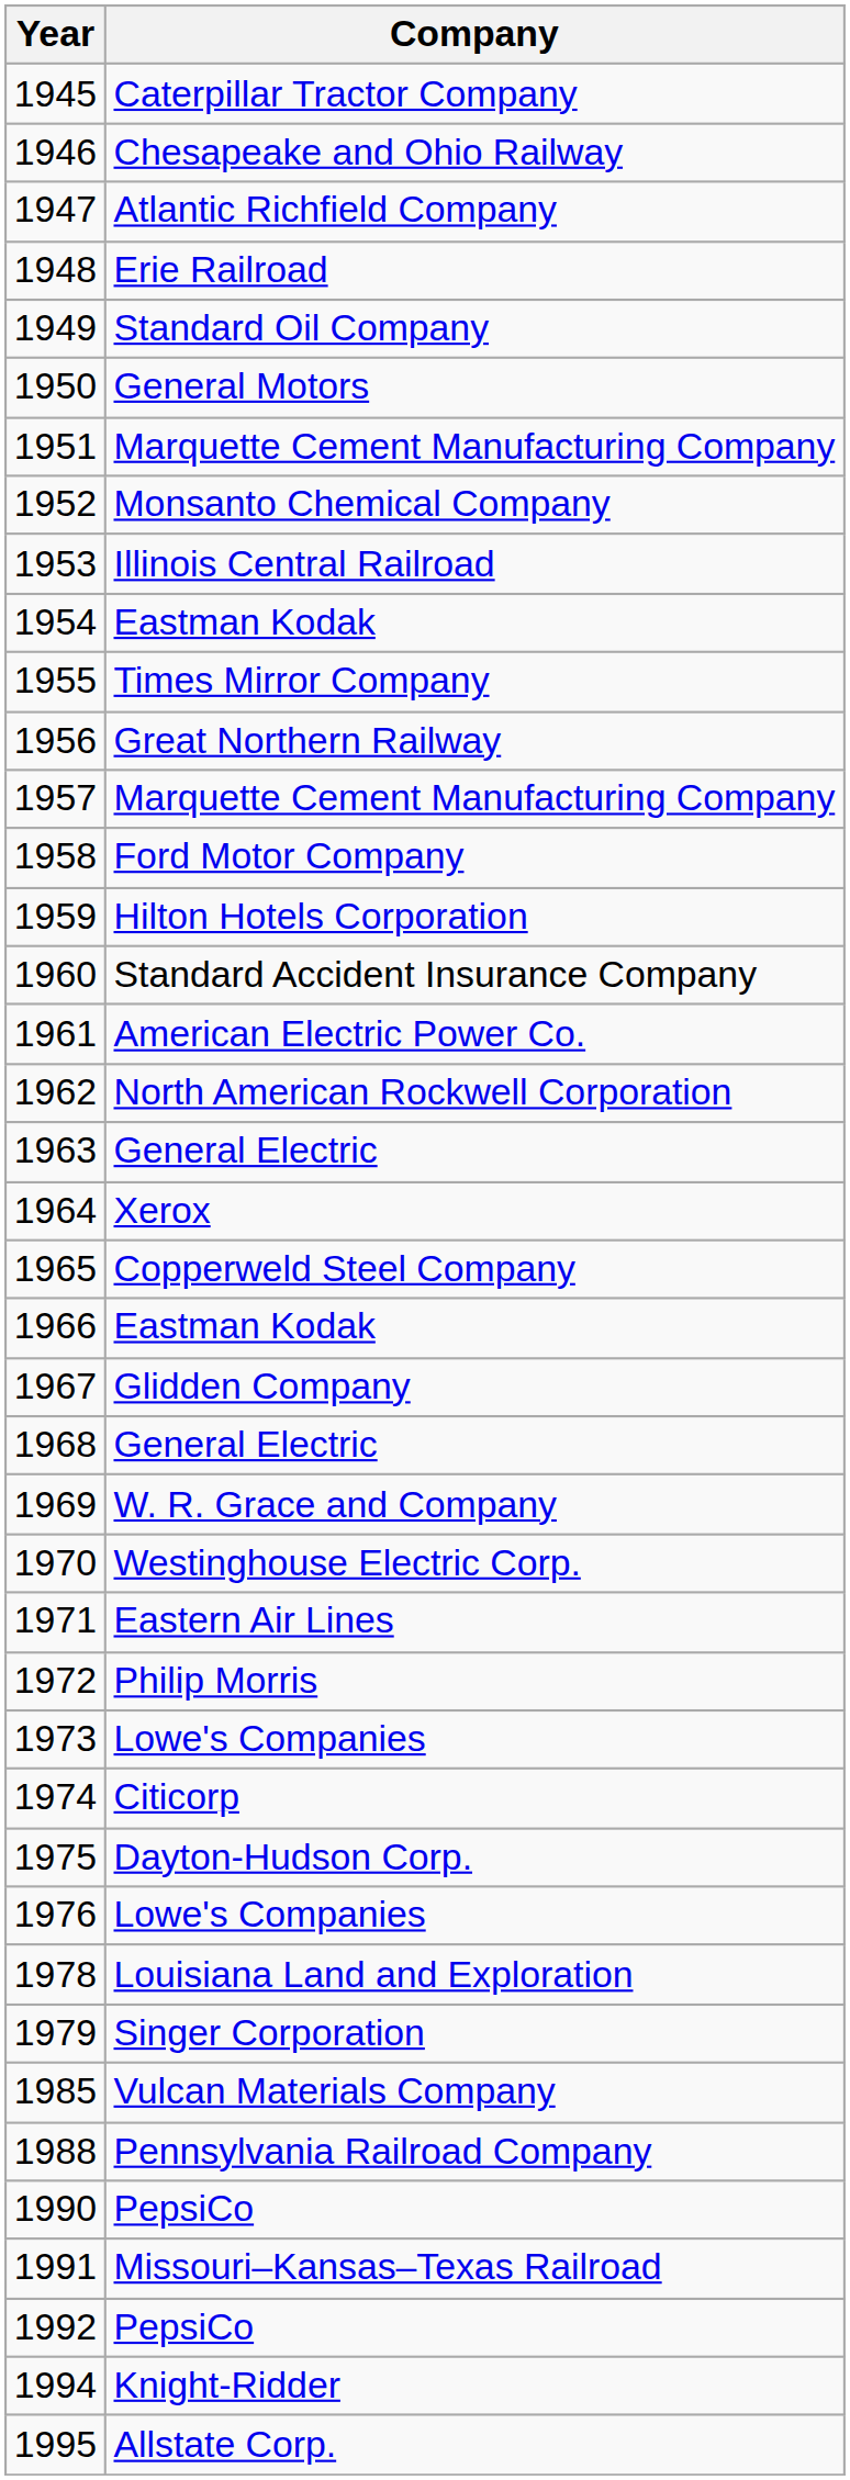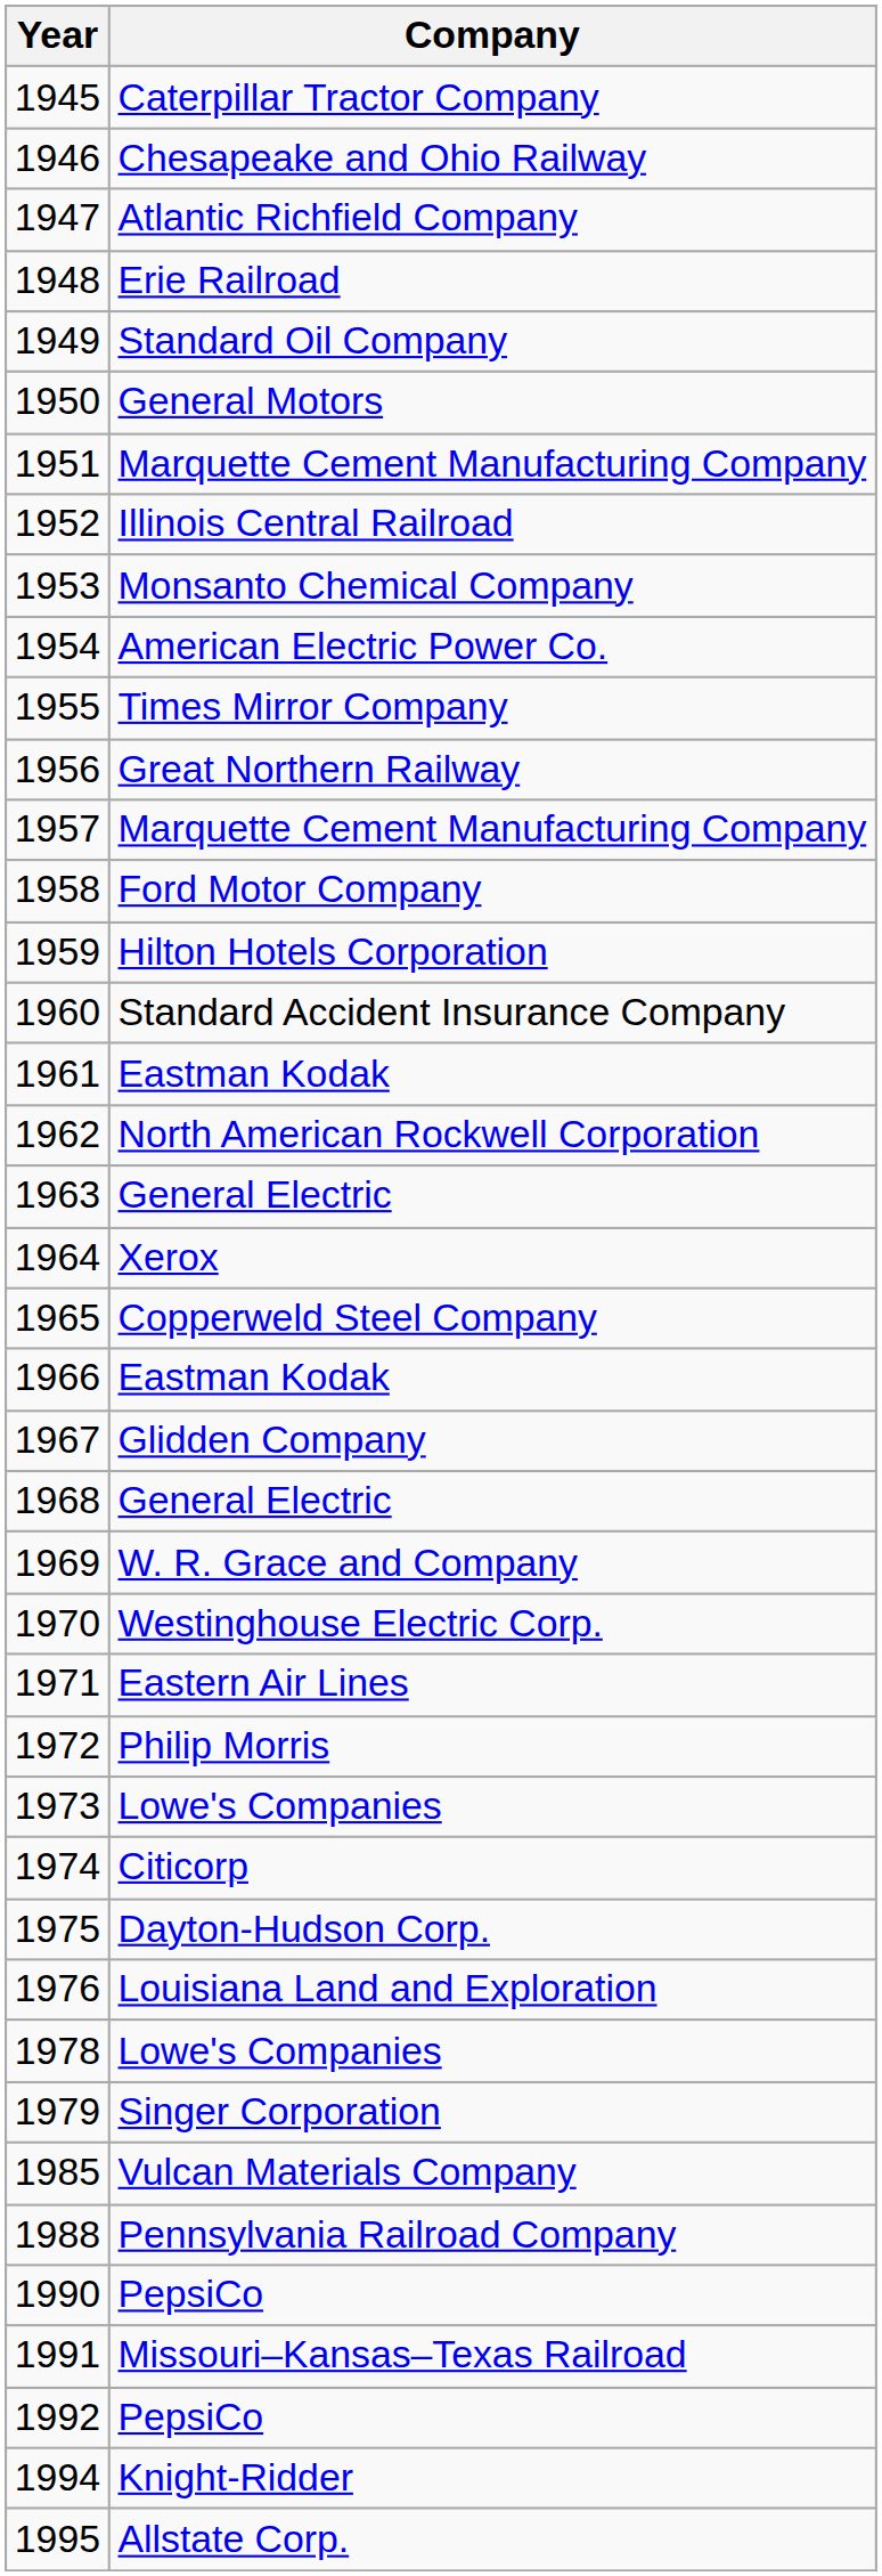1952 | Company: Monsanto Chemical Company -> Illinois Central Railroad
1953 | Company: Illinois Central Railroad -> Monsanto Chemical Company
1954 | Company: Eastman Kodak -> American Electric Power Co.
1961 | Company: American Electric Power Co. -> Eastman Kodak
1976 | Company: Lowe's Companies -> Louisiana Land and Exploration
1978 | Company: Louisiana Land and Exploration -> Lowe's Companies
